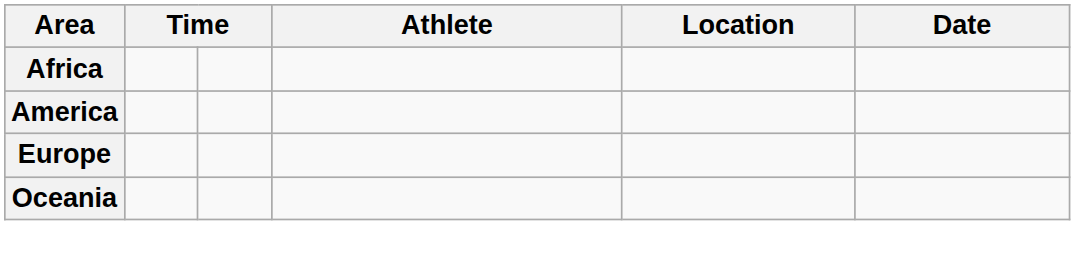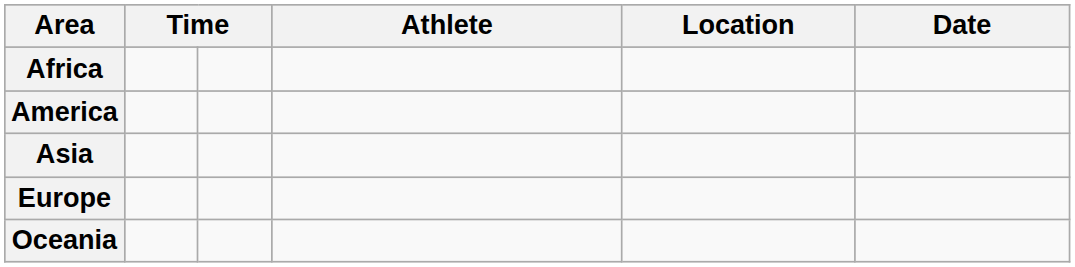+ row: Asia
